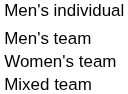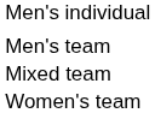rows swapped: Women's team <-> Mixed team
